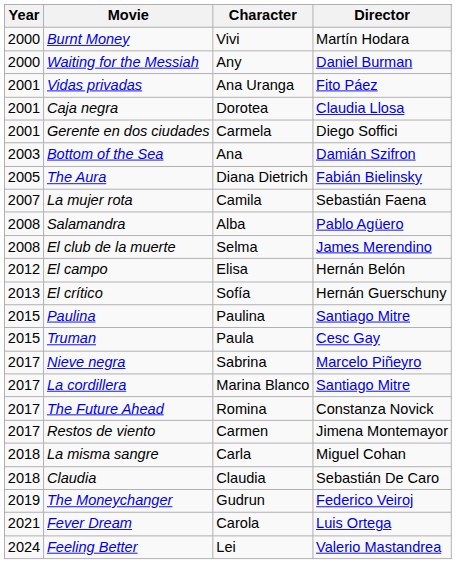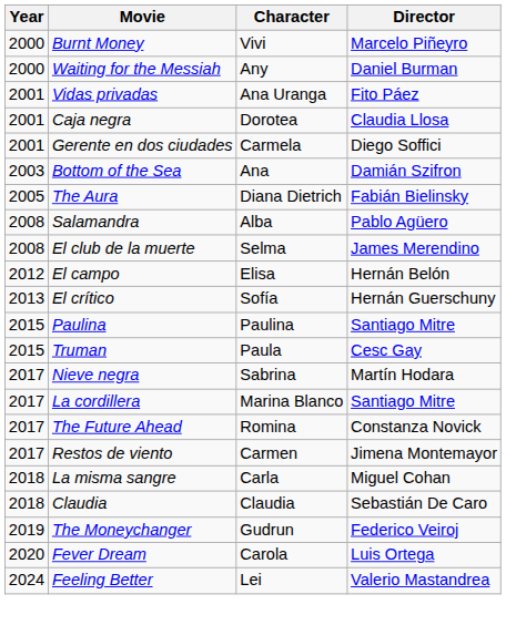Burnt Money | Director: Martín Hodara -> Marcelo Piñeyro
- row: 2007 | La mujer rota | Camila | Sebastián Faena
Nieve negra | Director: Marcelo Piñeyro -> Martín Hodara
Fever Dream | Year: 2021 -> 2020
